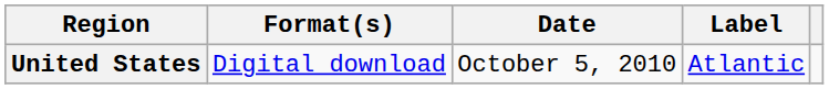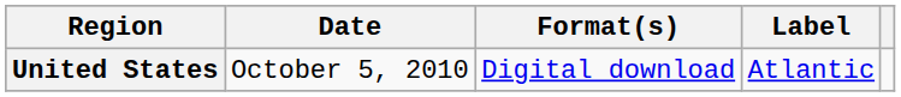columns swapped: Date <-> Format(s)
